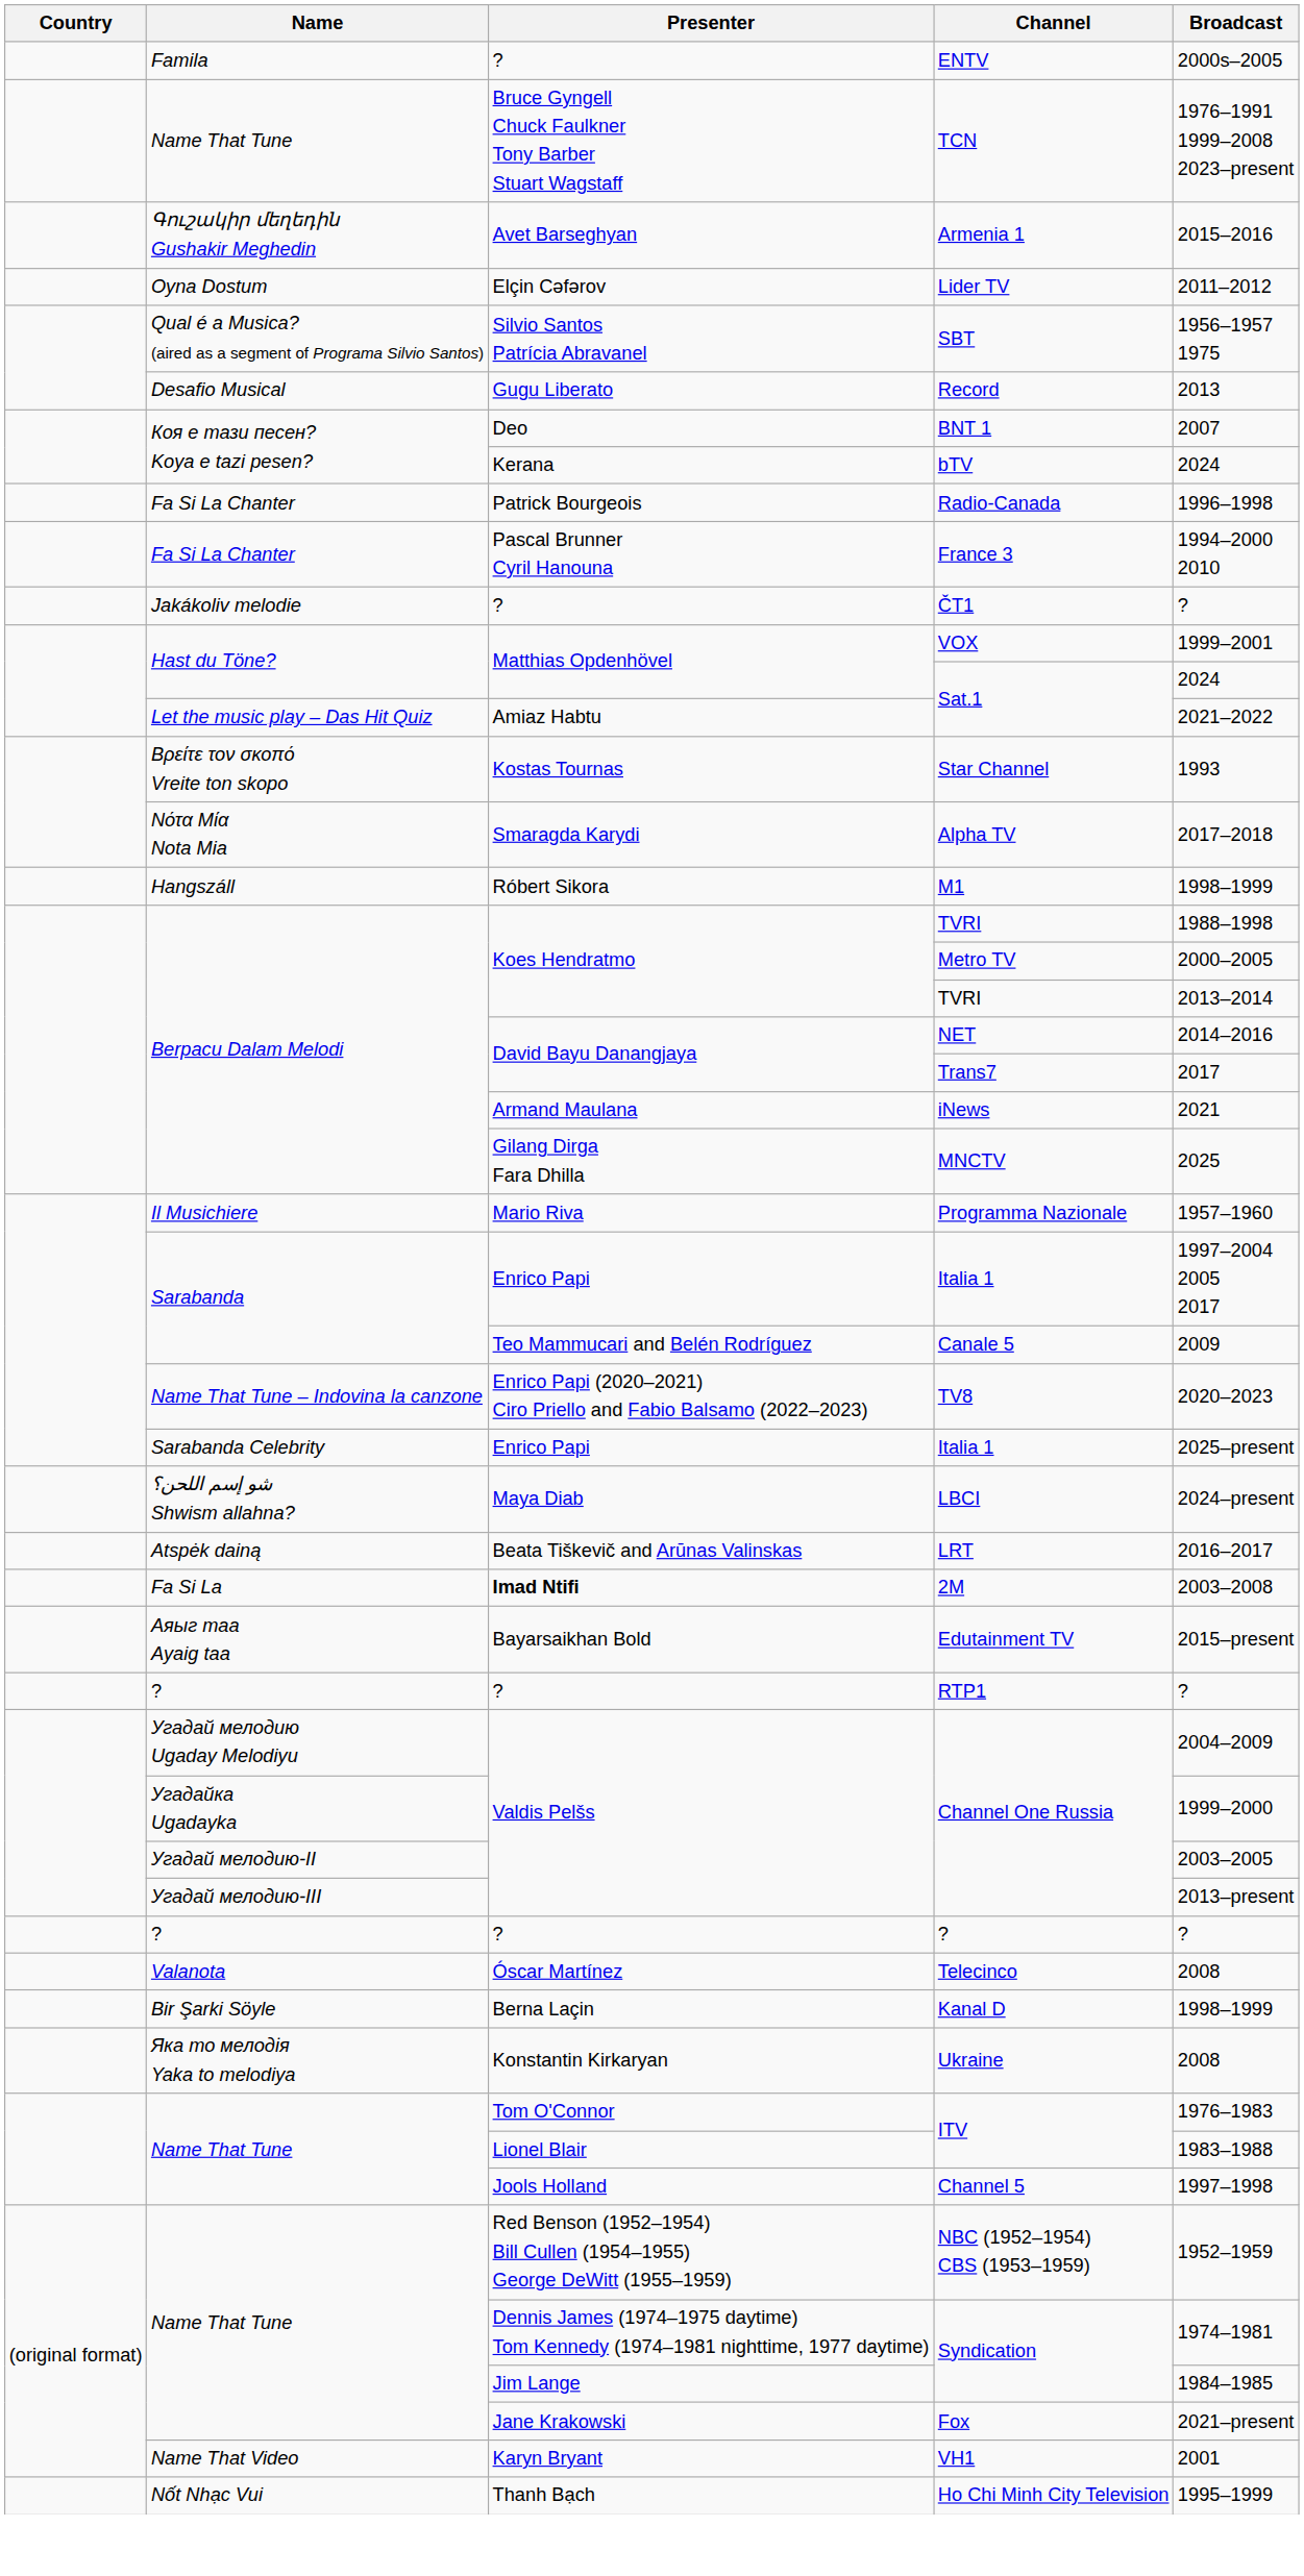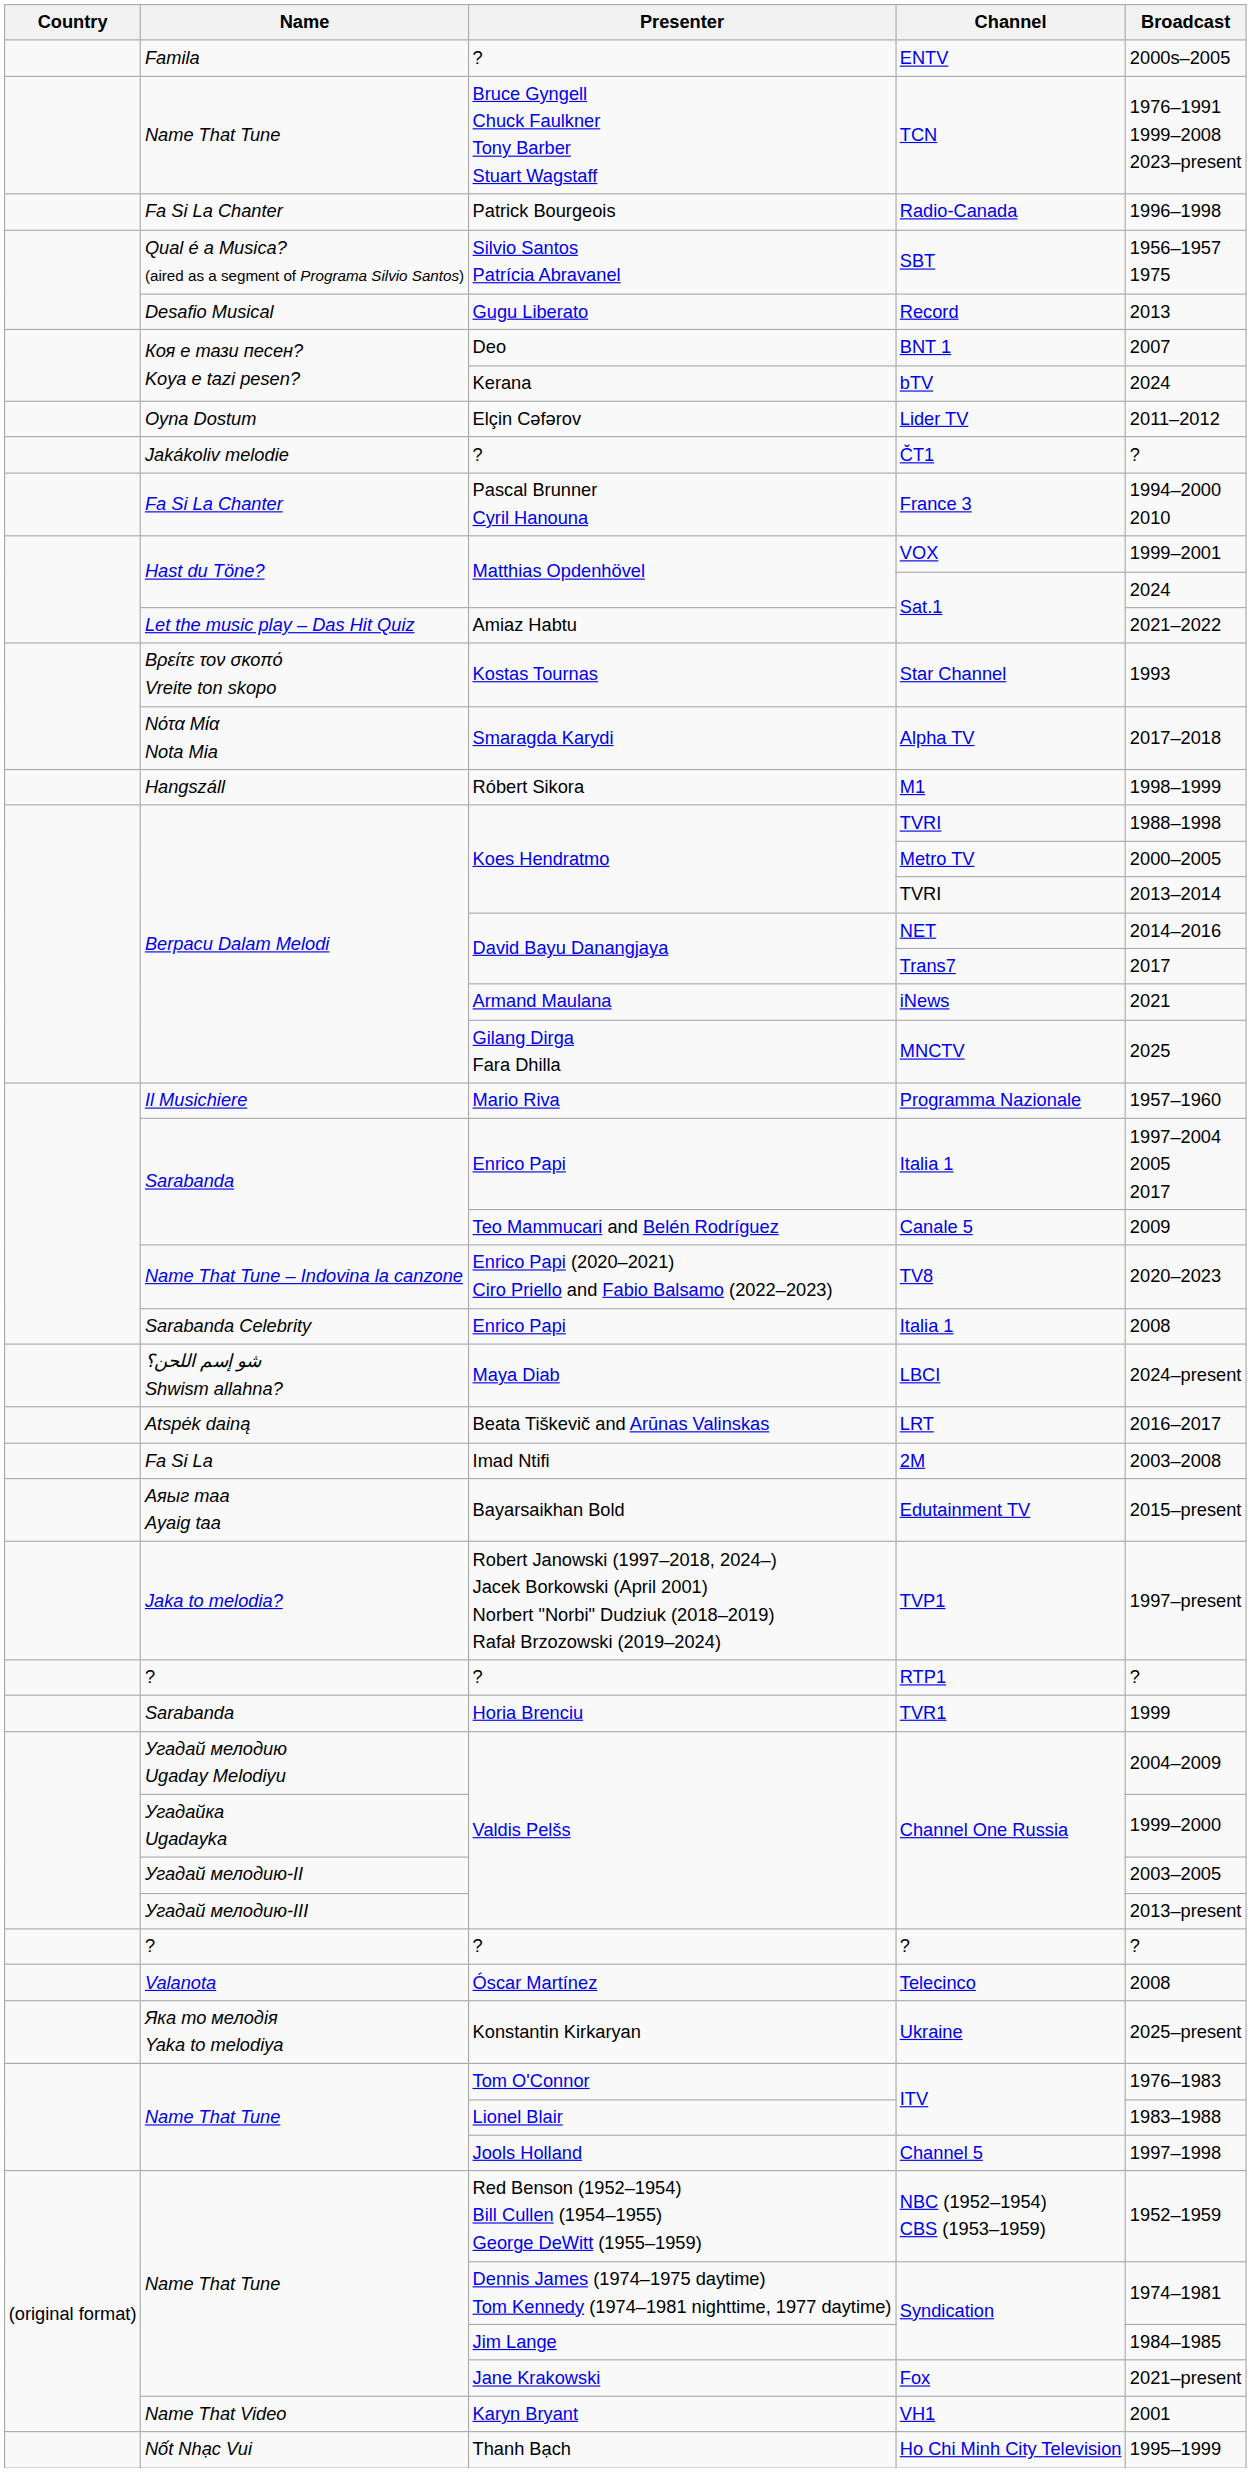- row: Գուշակիր մեղեդին Gushakir Meghedin | Avet Barseghyan | Armenia 1 | 2015–2016
rows swapped: Lider TV <-> Radio-Canada
rows swapped: ČT1 <-> France 3
Sarabanda Celebrity / Italia 1 | Broadcast: 2025–present -> 2008
2M | Presenter: bold -> normal
+ row: Jaka to melodia? | Robert Janowski (1997–2018, 2024–) Jacek Borkowski (April 2001) Norbert "Norbi" Dudziuk (2018–2019) Rafał Brzozowski (2019–2024) | TVP1 | 1997–present
+ row: Sarabanda | Horia Brenciu | TVR1 | 1999
- row: Bir Şarki Söyle | Berna Laçin | Kanal D | 1998–1999
Ukraine | Broadcast: 2008 -> 2025–present
